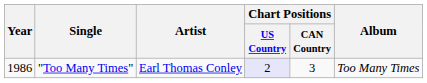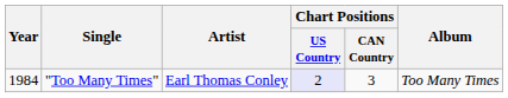"Too Many Times" | Year: 1986 -> 1984
